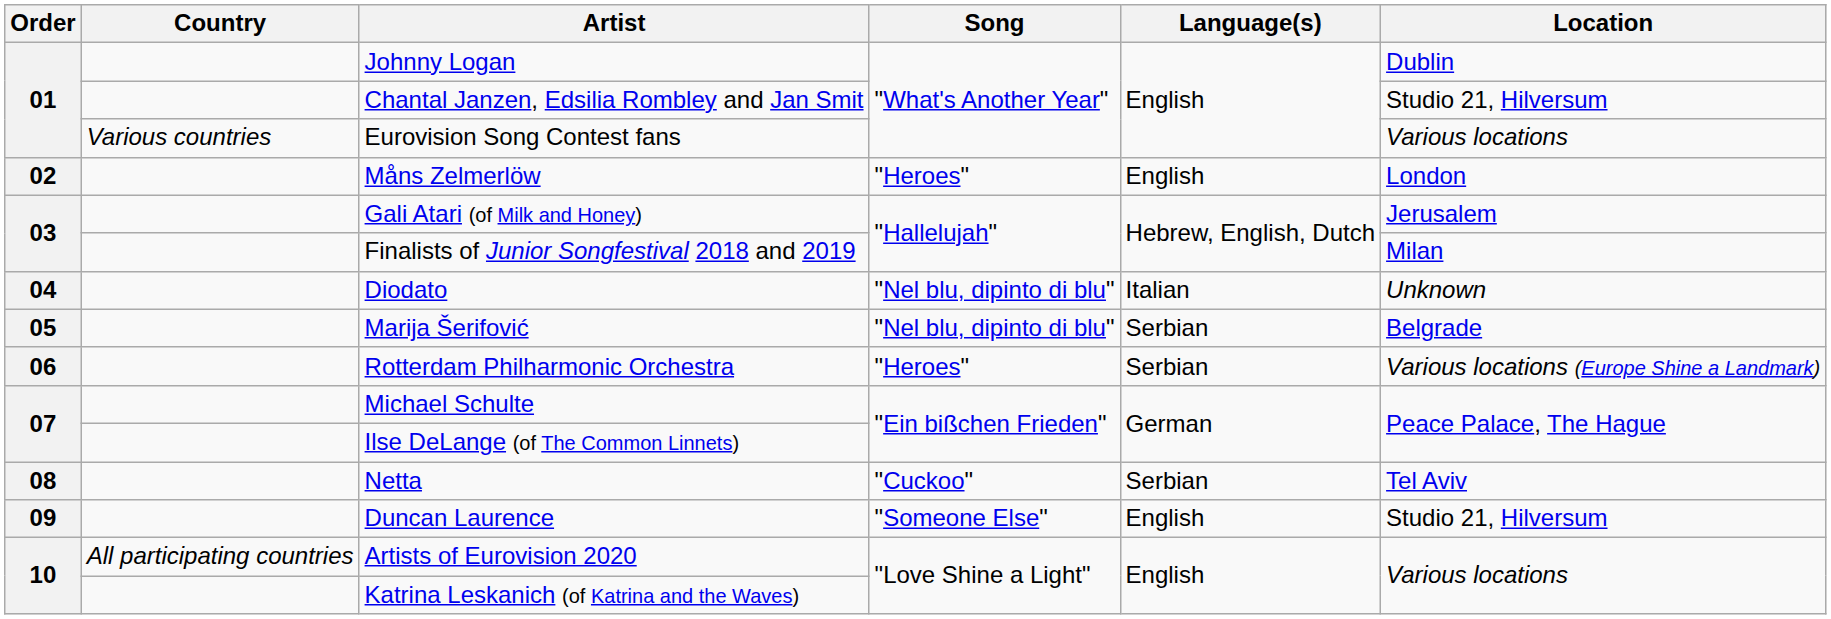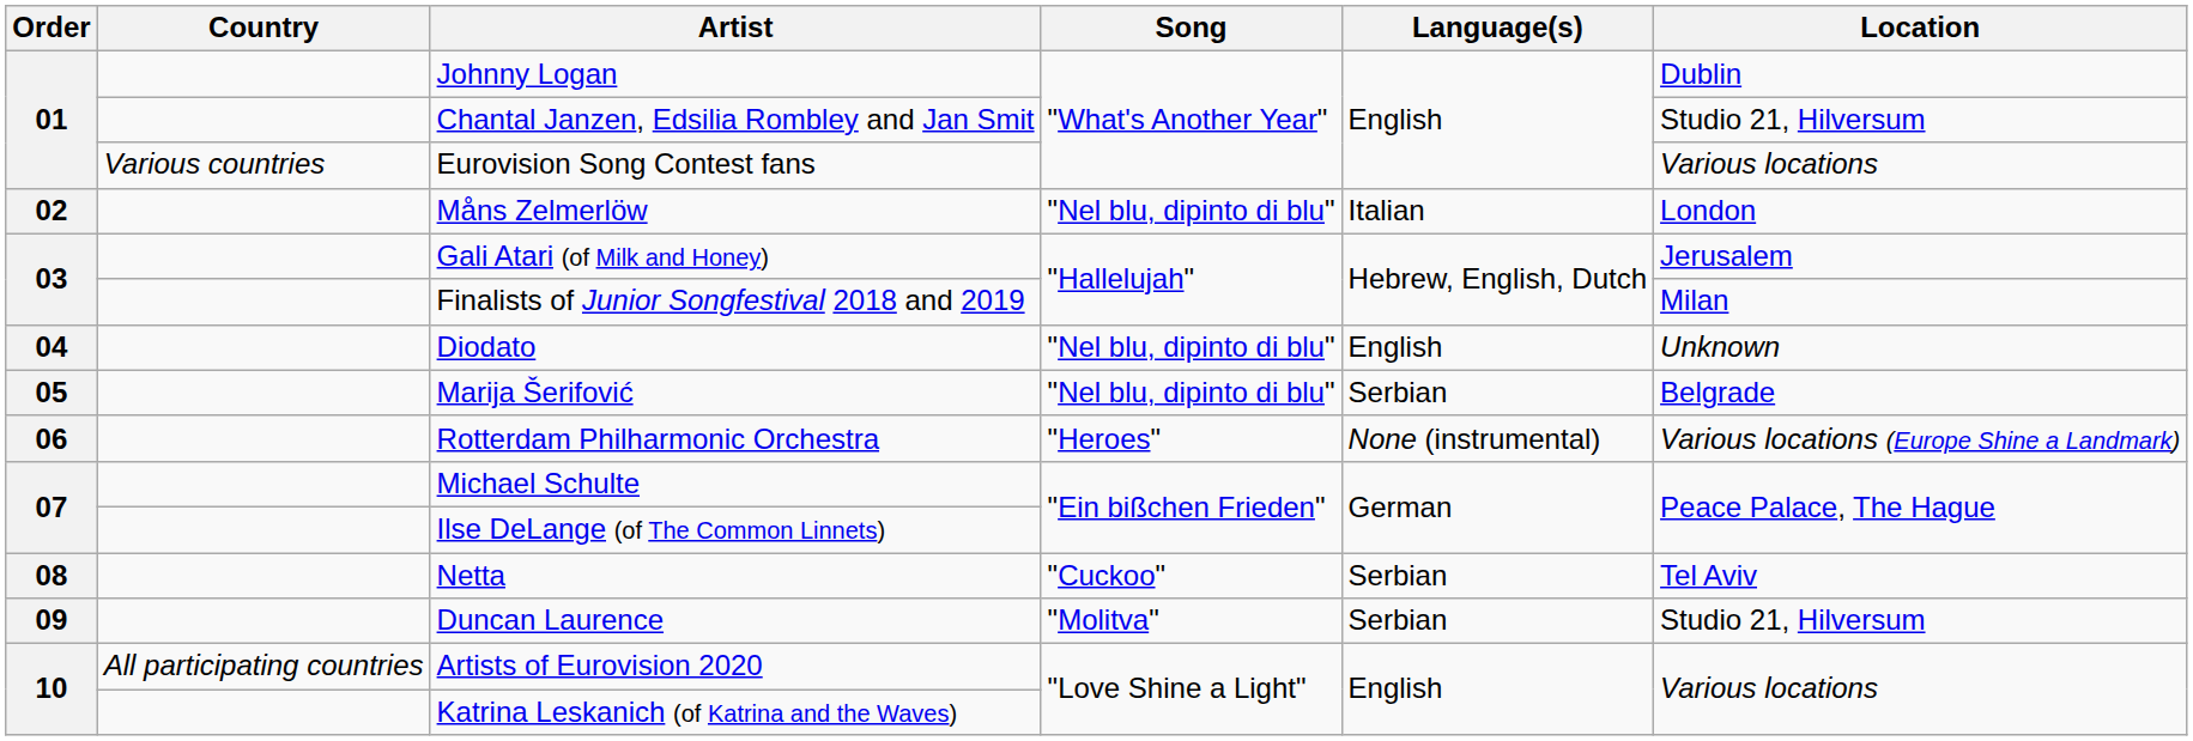Måns Zelmerlöw | Song: "Heroes" -> "Nel blu, dipinto di blu"
Måns Zelmerlöw | Language(s): English -> Italian
Diodato | Language(s): Italian -> English
Rotterdam Philharmonic Orchestra | Language(s): Serbian -> None (instrumental)
Duncan Laurence | Song: "Someone Else" -> "Molitva"
Duncan Laurence | Language(s): English -> Serbian
